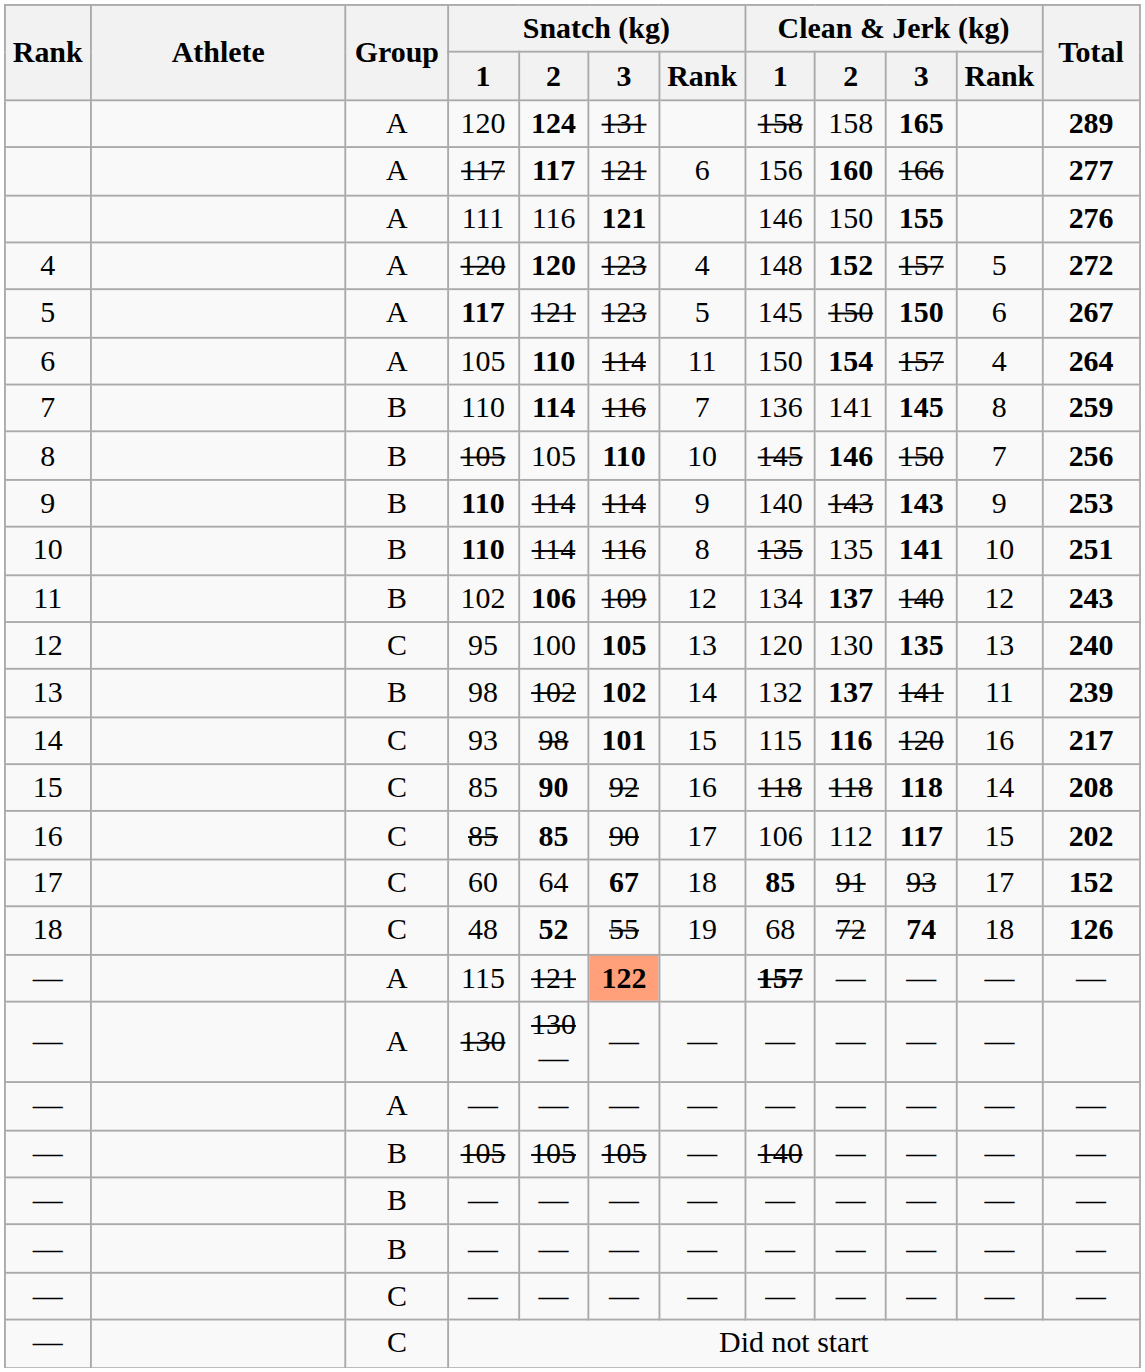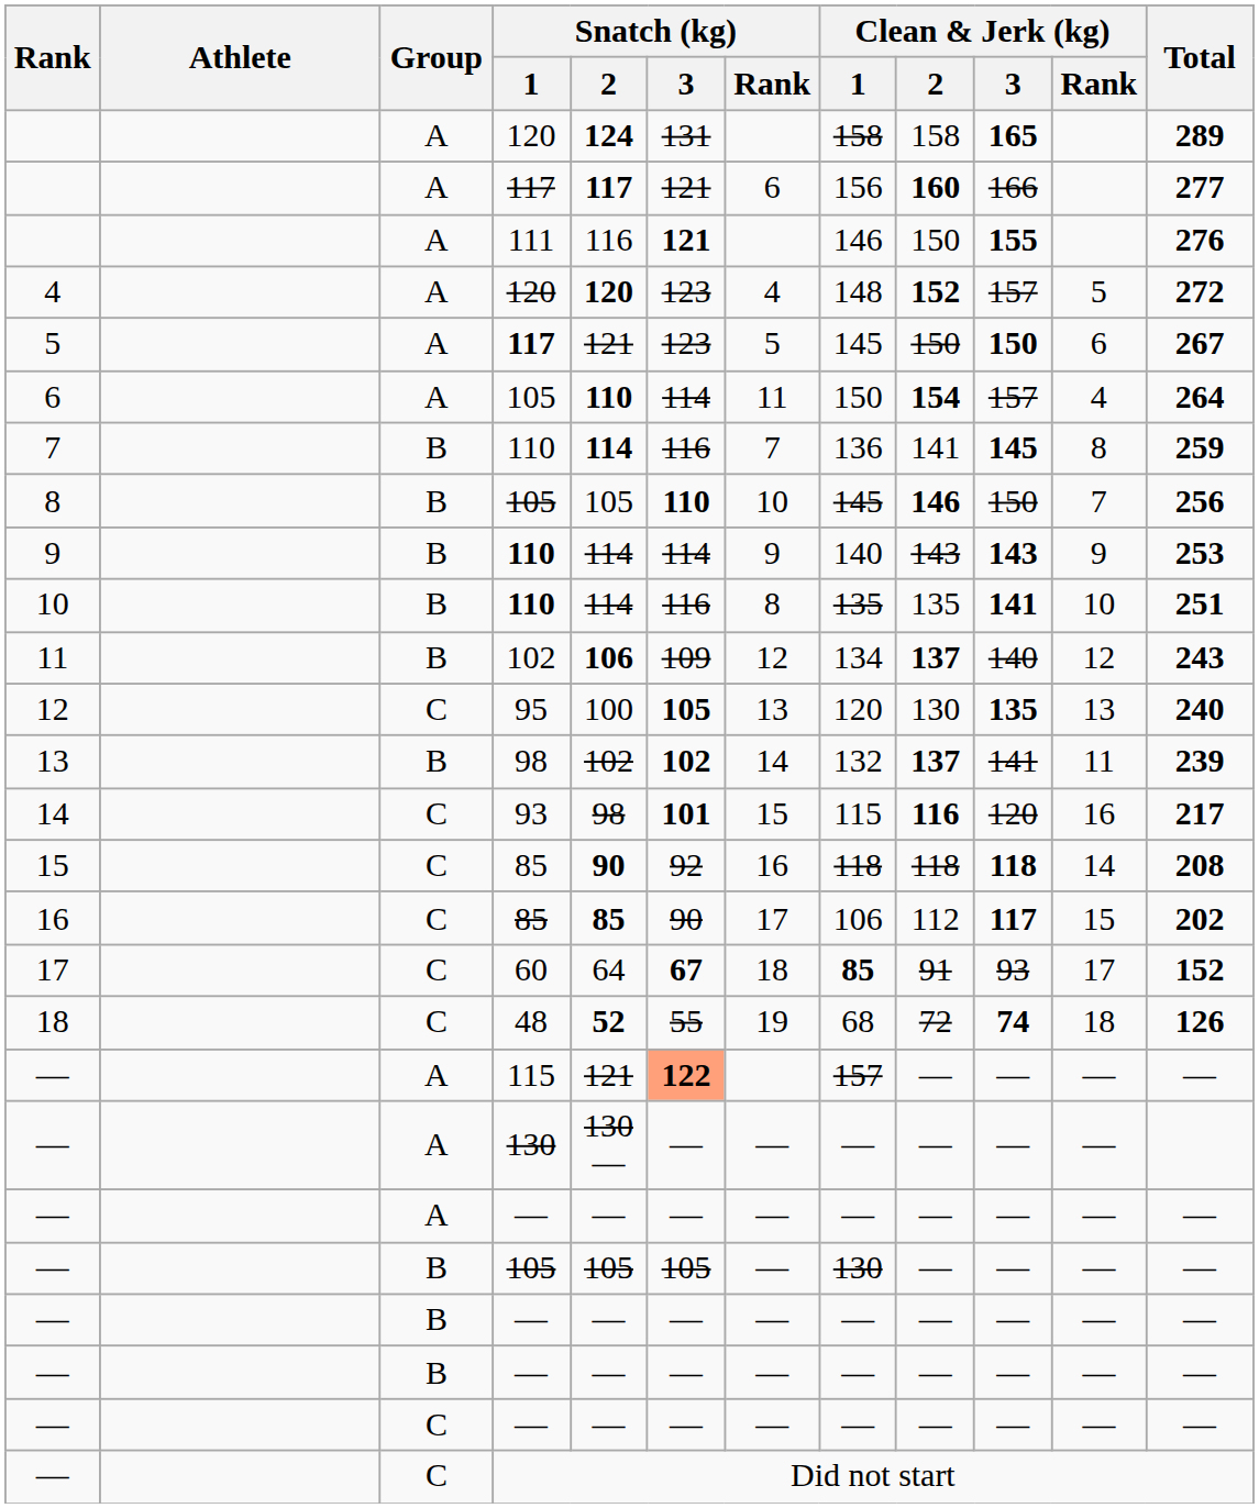— / 115 | Clean & Jerk (kg) / 1: bold -> normal
— / 105 | Clean & Jerk (kg) / 1: 140 -> 130
